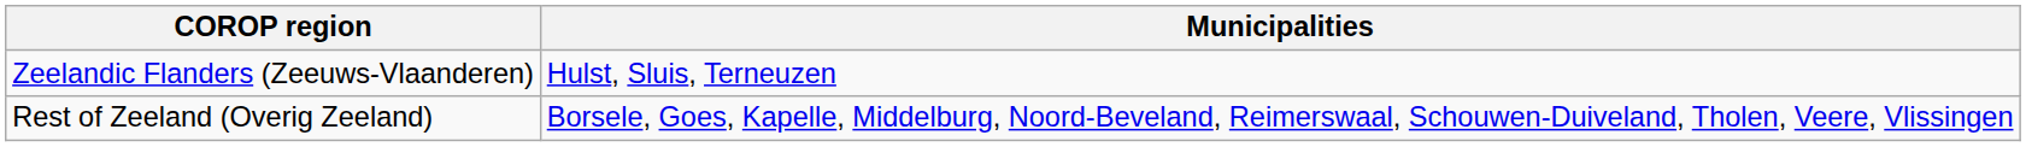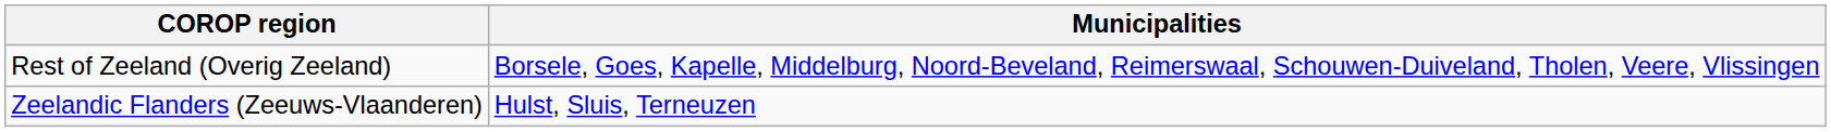rows swapped: Zeelandic Flanders (Zeeuws-Vlaanderen) <-> Rest of Zeeland (Overig Zeeland)
